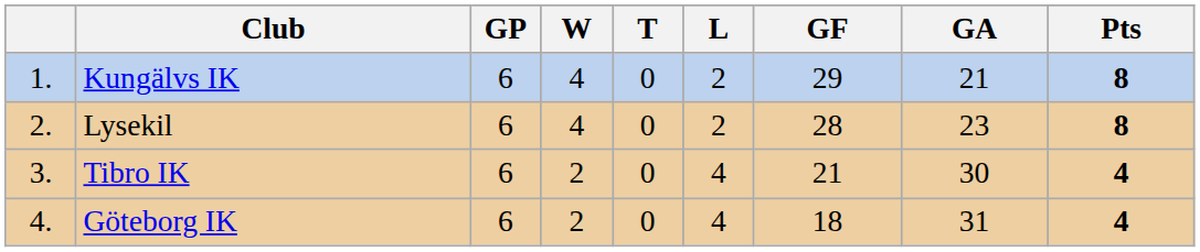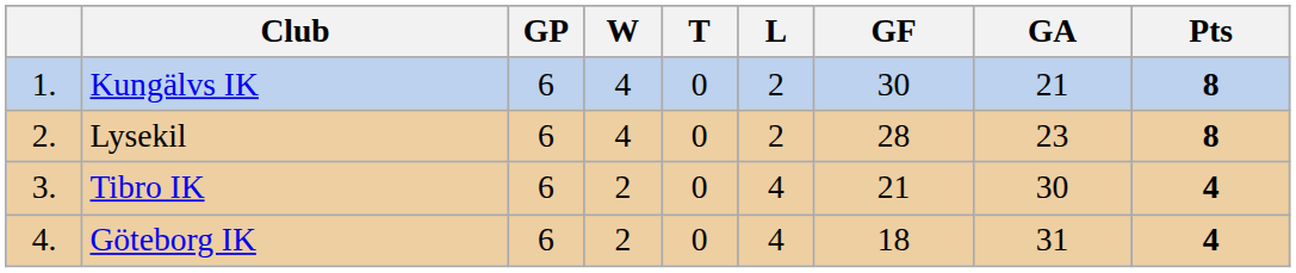Kungälvs IK | GF: 29 -> 30
